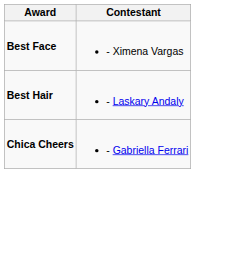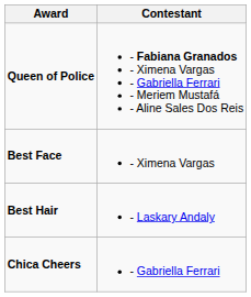+ row: Queen of Police | - Fabiana Granados - Ximena Vargas - Gabriella Ferrari - Meriem Mustafá - Aline Sales Dos Reis
